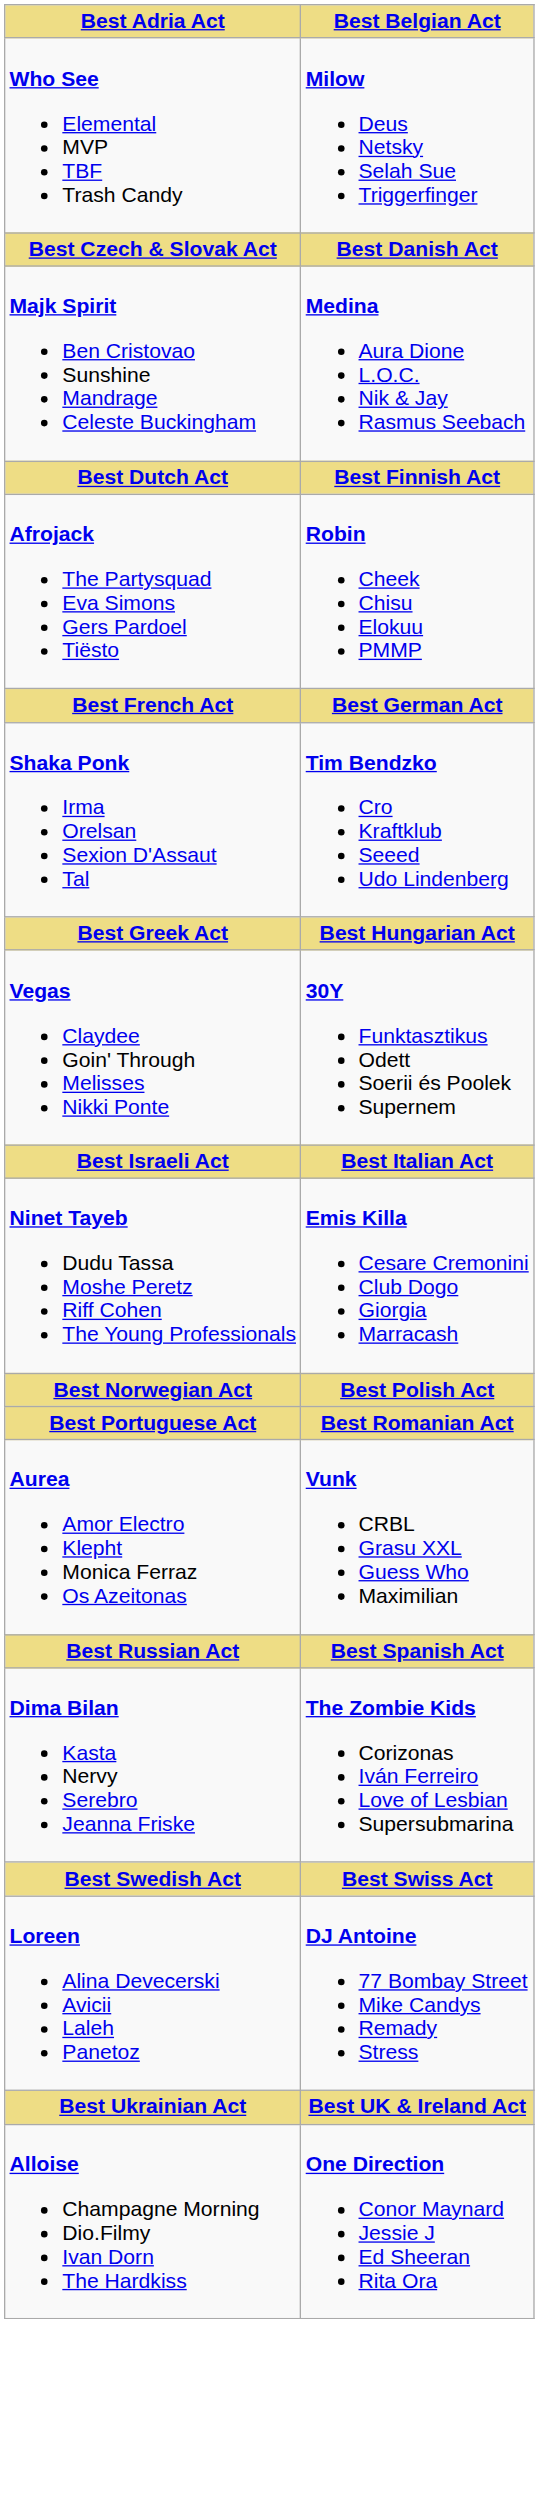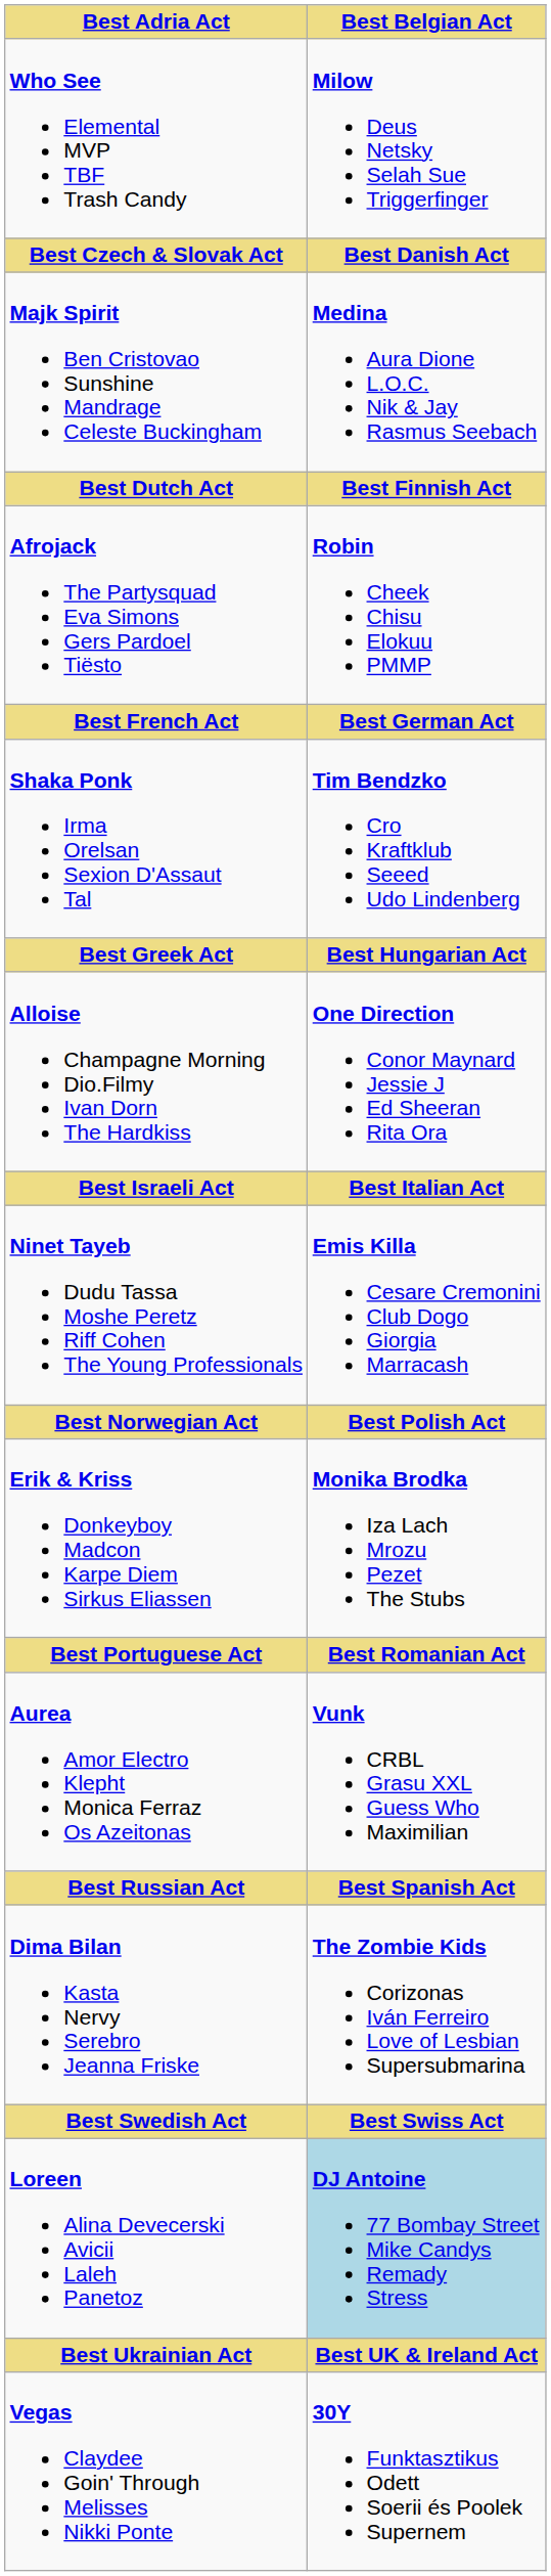rows swapped: Vegas Claydee Goin' Through Melisses Nikki Ponte <-> Alloise Champagne Morning Dio.Filmy Ivan Dorn The Hardkiss
+ row: Erik & Kriss Donkeyboy Madcon Karpe Diem Sirkus Eliassen | Monika Brodka Iza Lach Mrozu Pezet The Stubs
Loreen Alina Devecerski Avicii Laleh Panetoz | Best Belgian Act: no background -> lightblue background
